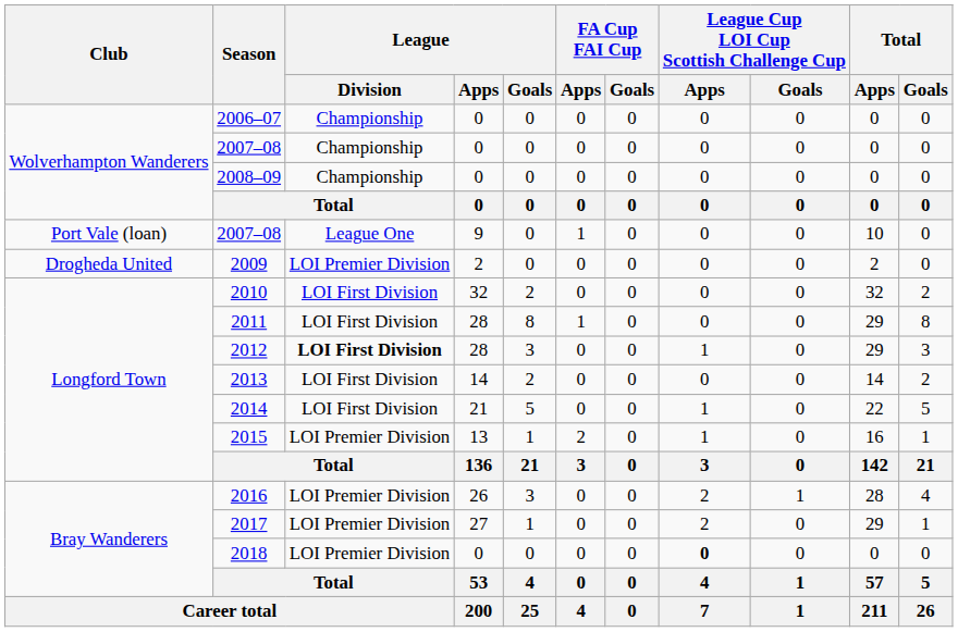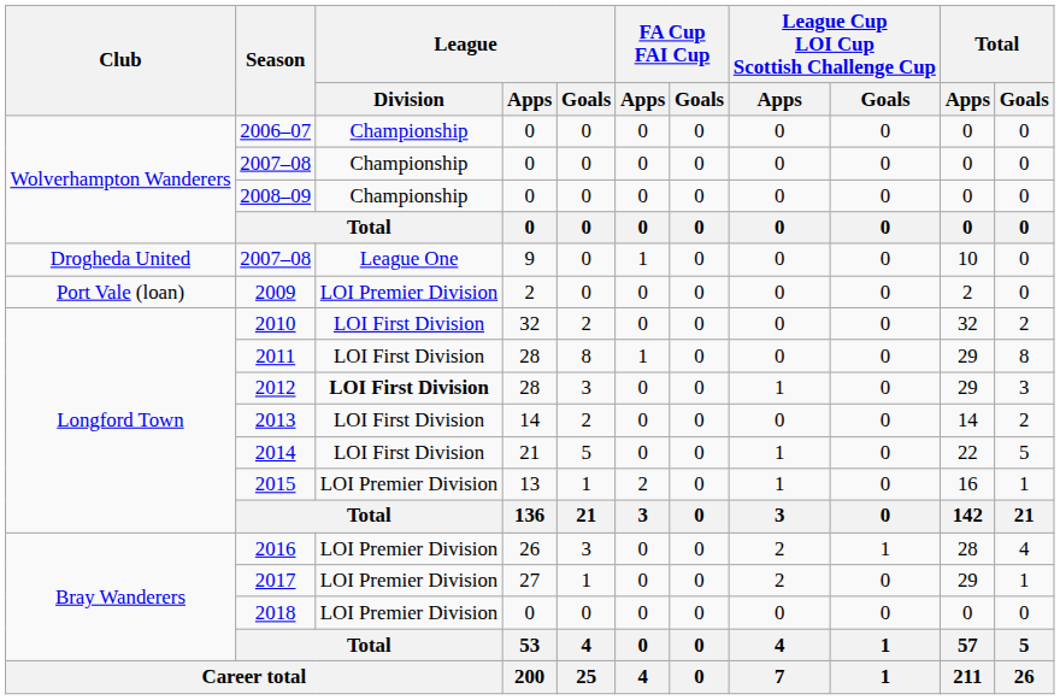2007–08 / 9 | Club: Port Vale (loan) -> Drogheda United
2009 | Club: Drogheda United -> Port Vale (loan)
2018 | League Cup LOI Cup Scottish Challenge Cup / Apps: bold -> normal
